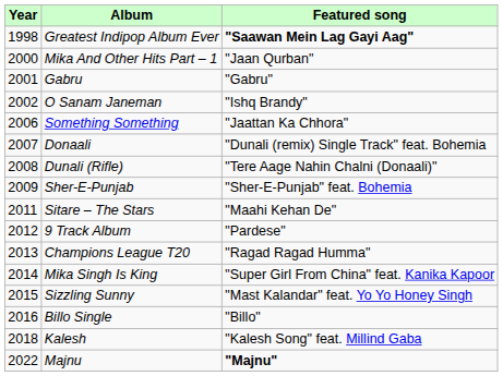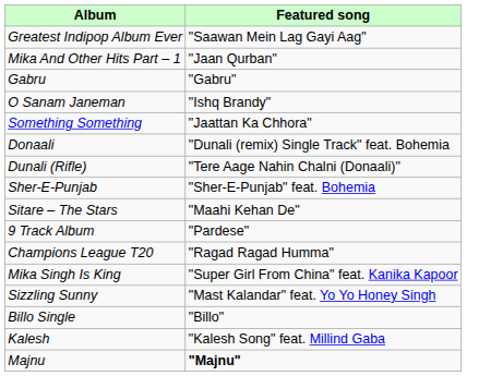- column: Year | 1998 | 2000 | 2001 | 2002 | 2006 | 2007 | 2008 | 2009 | 2011 | 2012 | 2013 | 2014 | 2015 | 2016 | 2018 | 2022
Greatest Indipop Album Ever | Featured song: bold -> normal
